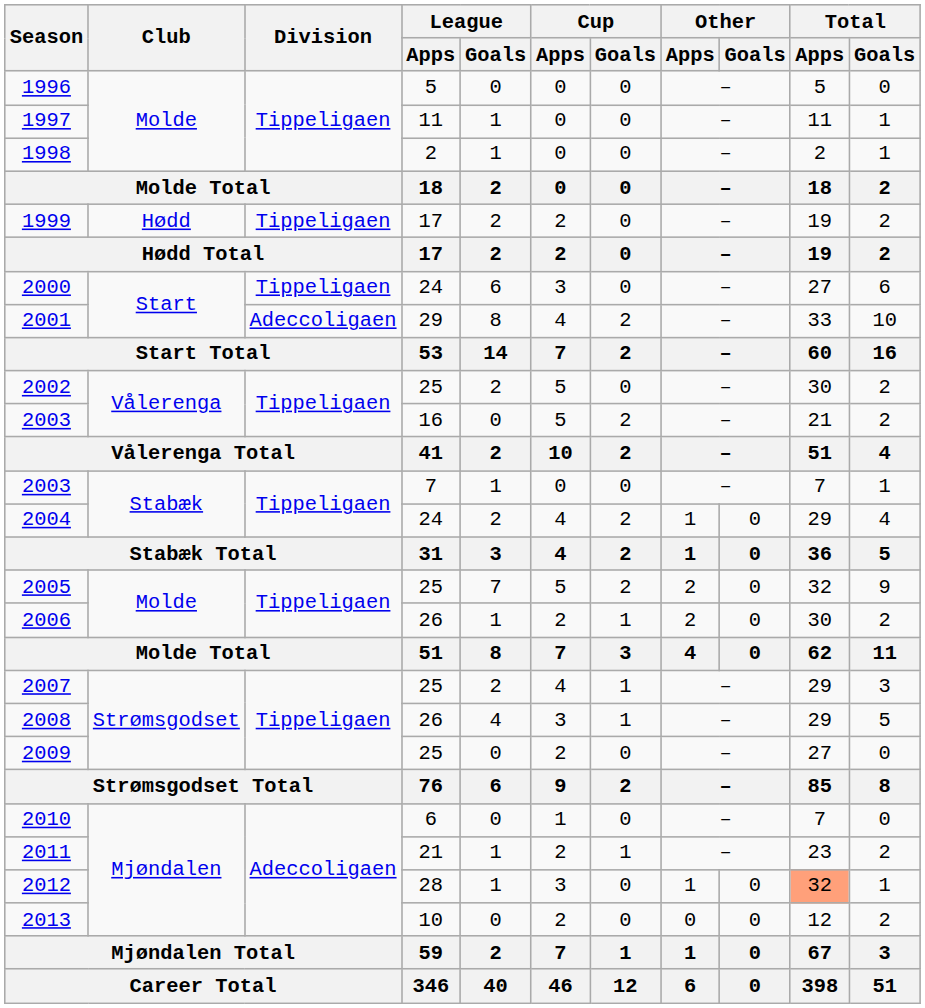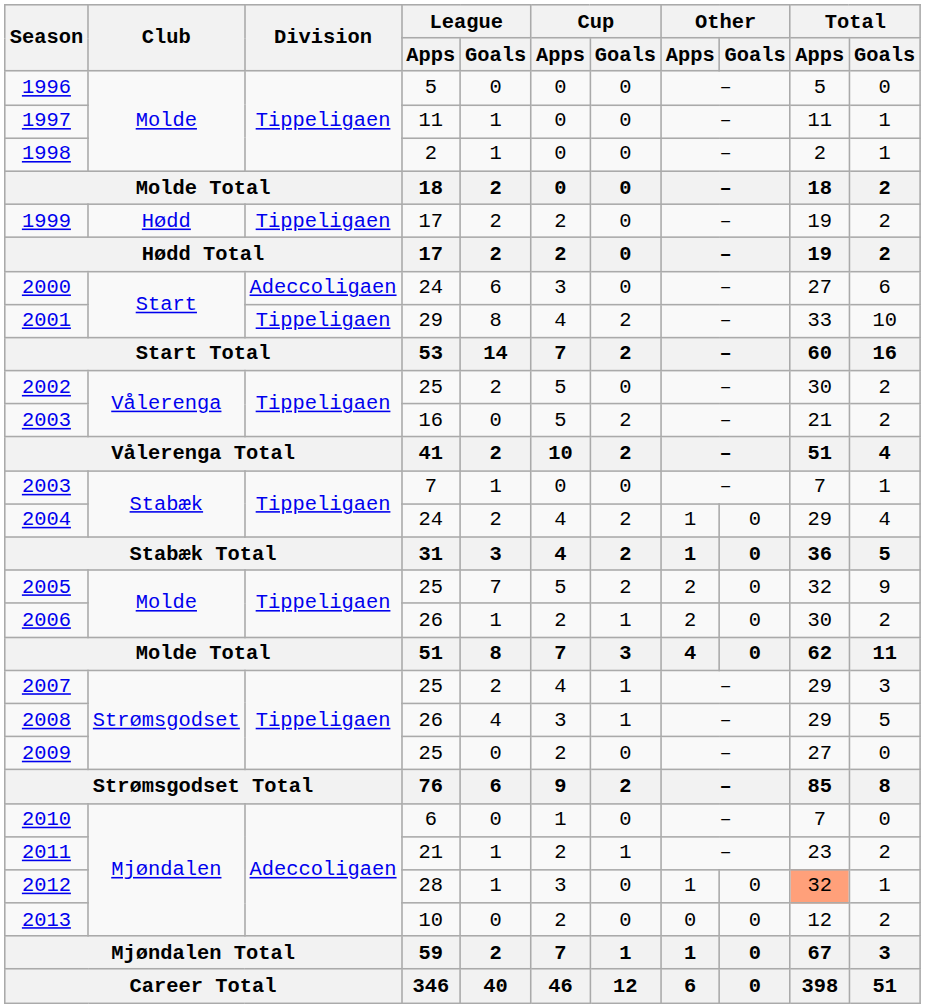2000 | Division: Tippeligaen -> Adeccoligaen
2001 | Division: Adeccoligaen -> Tippeligaen
